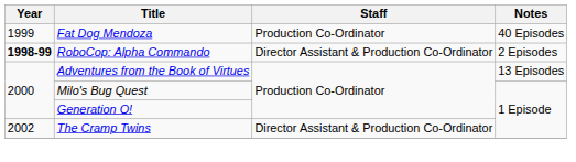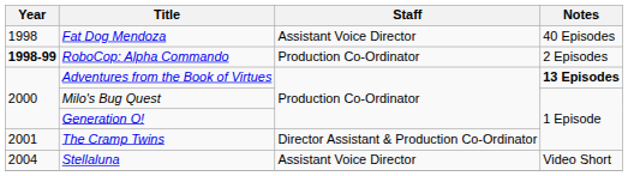Fat Dog Mendoza | Year: 1999 -> 1998
Fat Dog Mendoza | Staff: Production Co-Ordinator -> Assistant Voice Director
RoboCop: Alpha Commando | Staff: Director Assistant & Production Co-Ordinator -> Production Co-Ordinator
Adventures from the Book of Virtues | Notes: normal -> bold
The Cramp Twins | Year: 2002 -> 2001
+ row: 2004 | Stellaluna | Assistant Voice Director | Video Short
